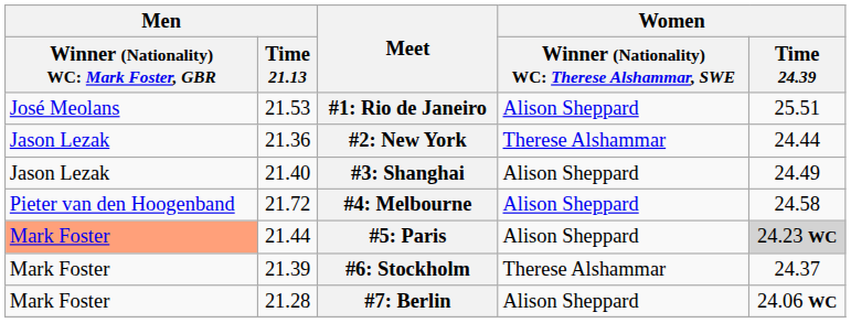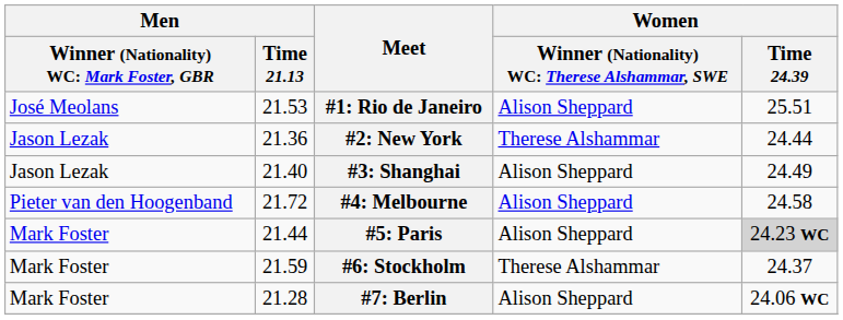#5: Paris | column 1: lightsalmon background -> no background
#6: Stockholm | Men / Time 21.13: 21.39 -> 21.59
